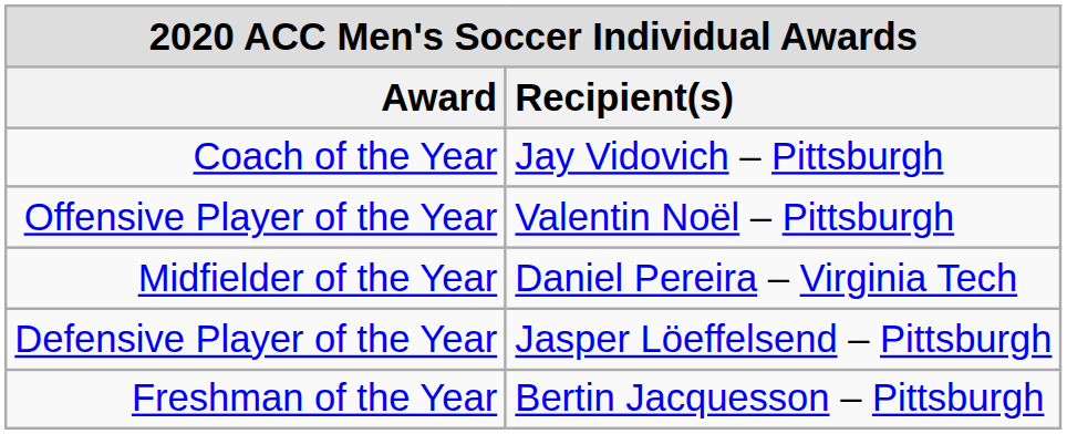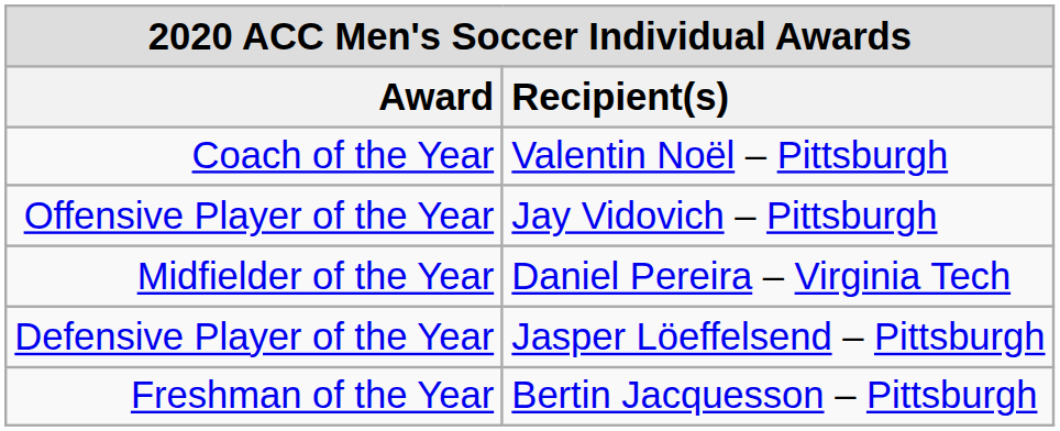Coach of the Year | Recipient(s): Jay Vidovich – Pittsburgh -> Valentin Noël – Pittsburgh
Offensive Player of the Year | Recipient(s): Valentin Noël – Pittsburgh -> Jay Vidovich – Pittsburgh
